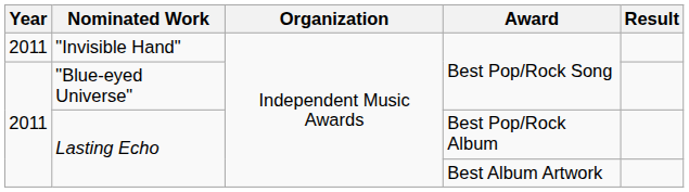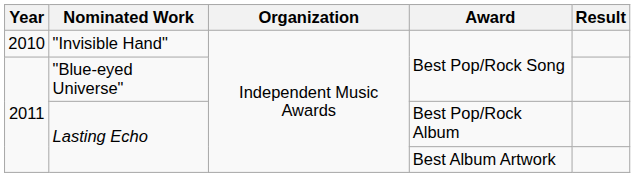"Invisible Hand" | Year: 2011 -> 2010
